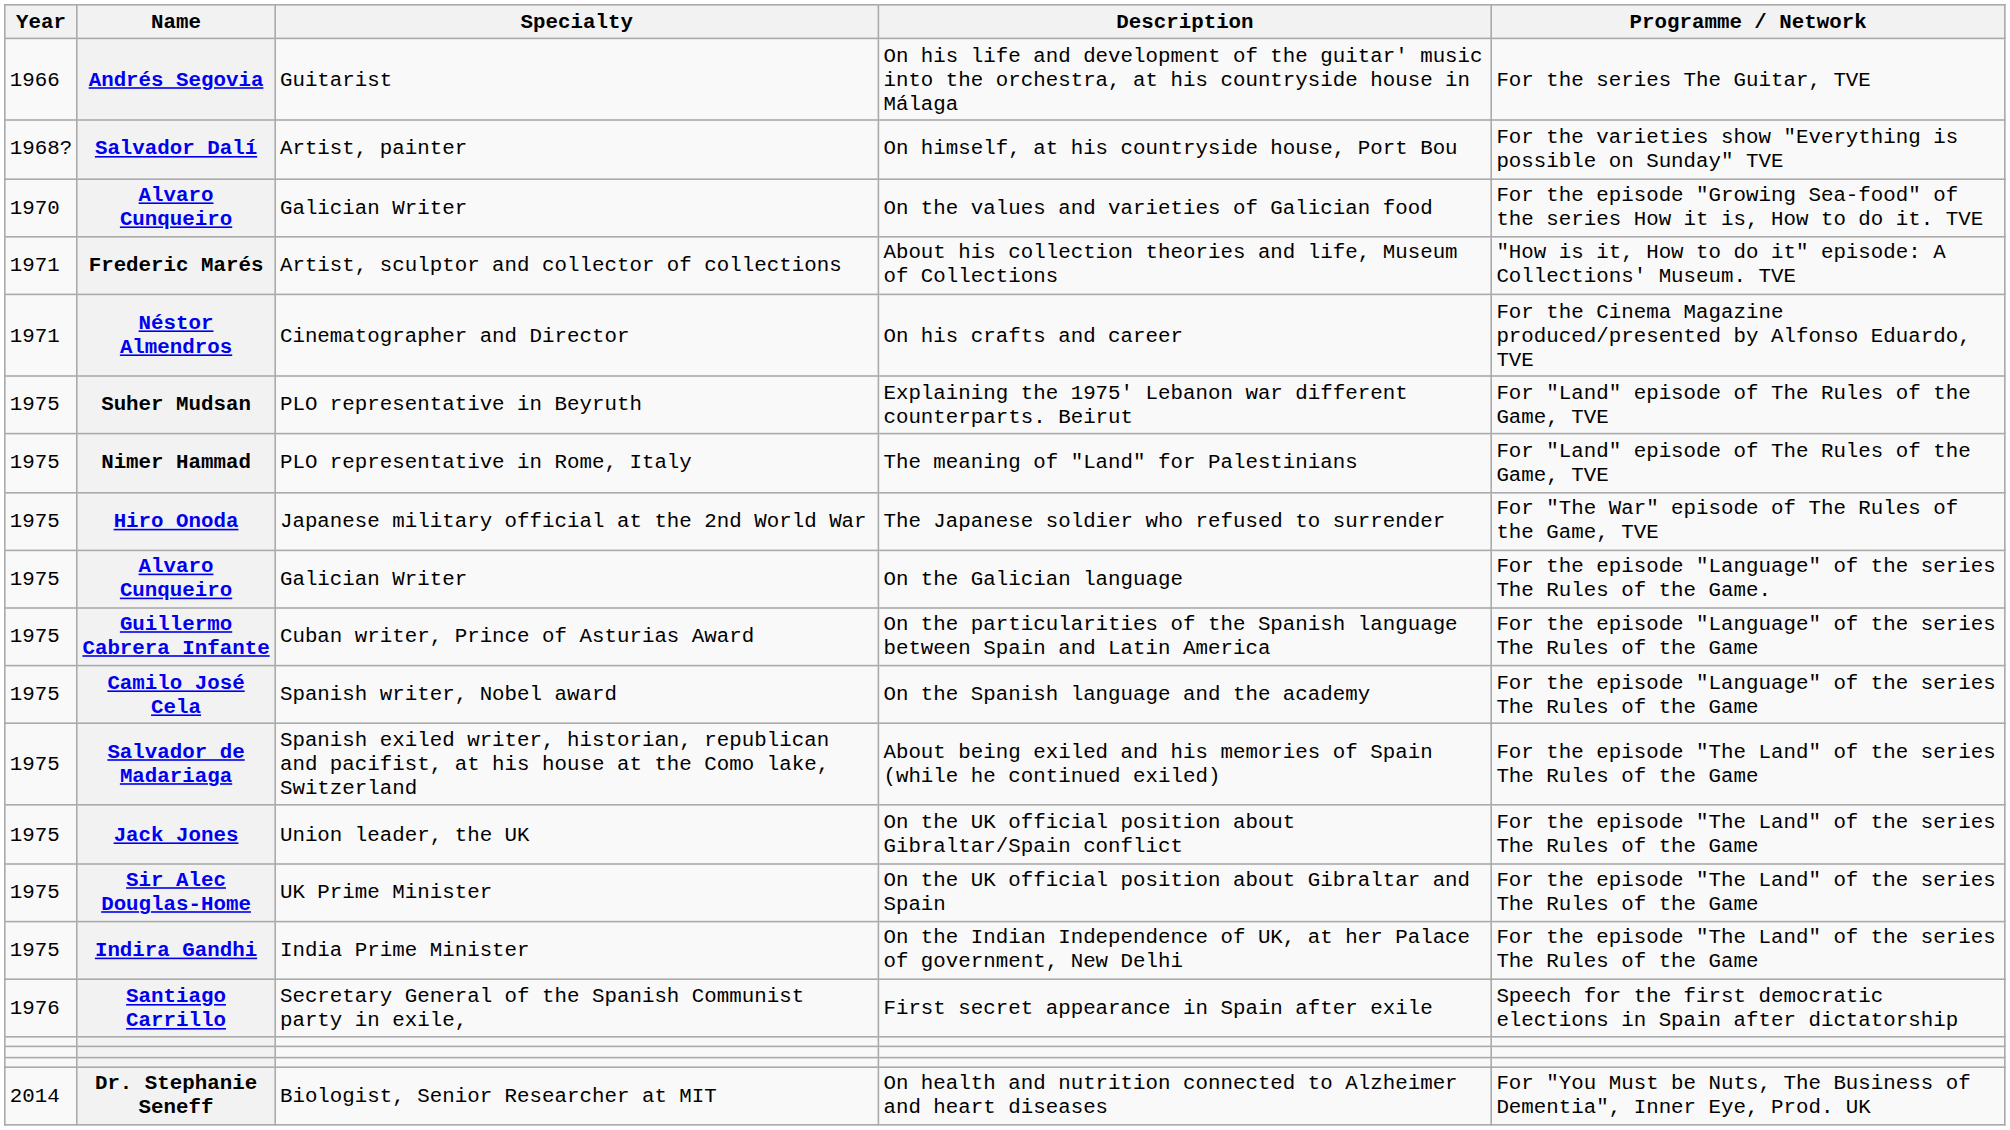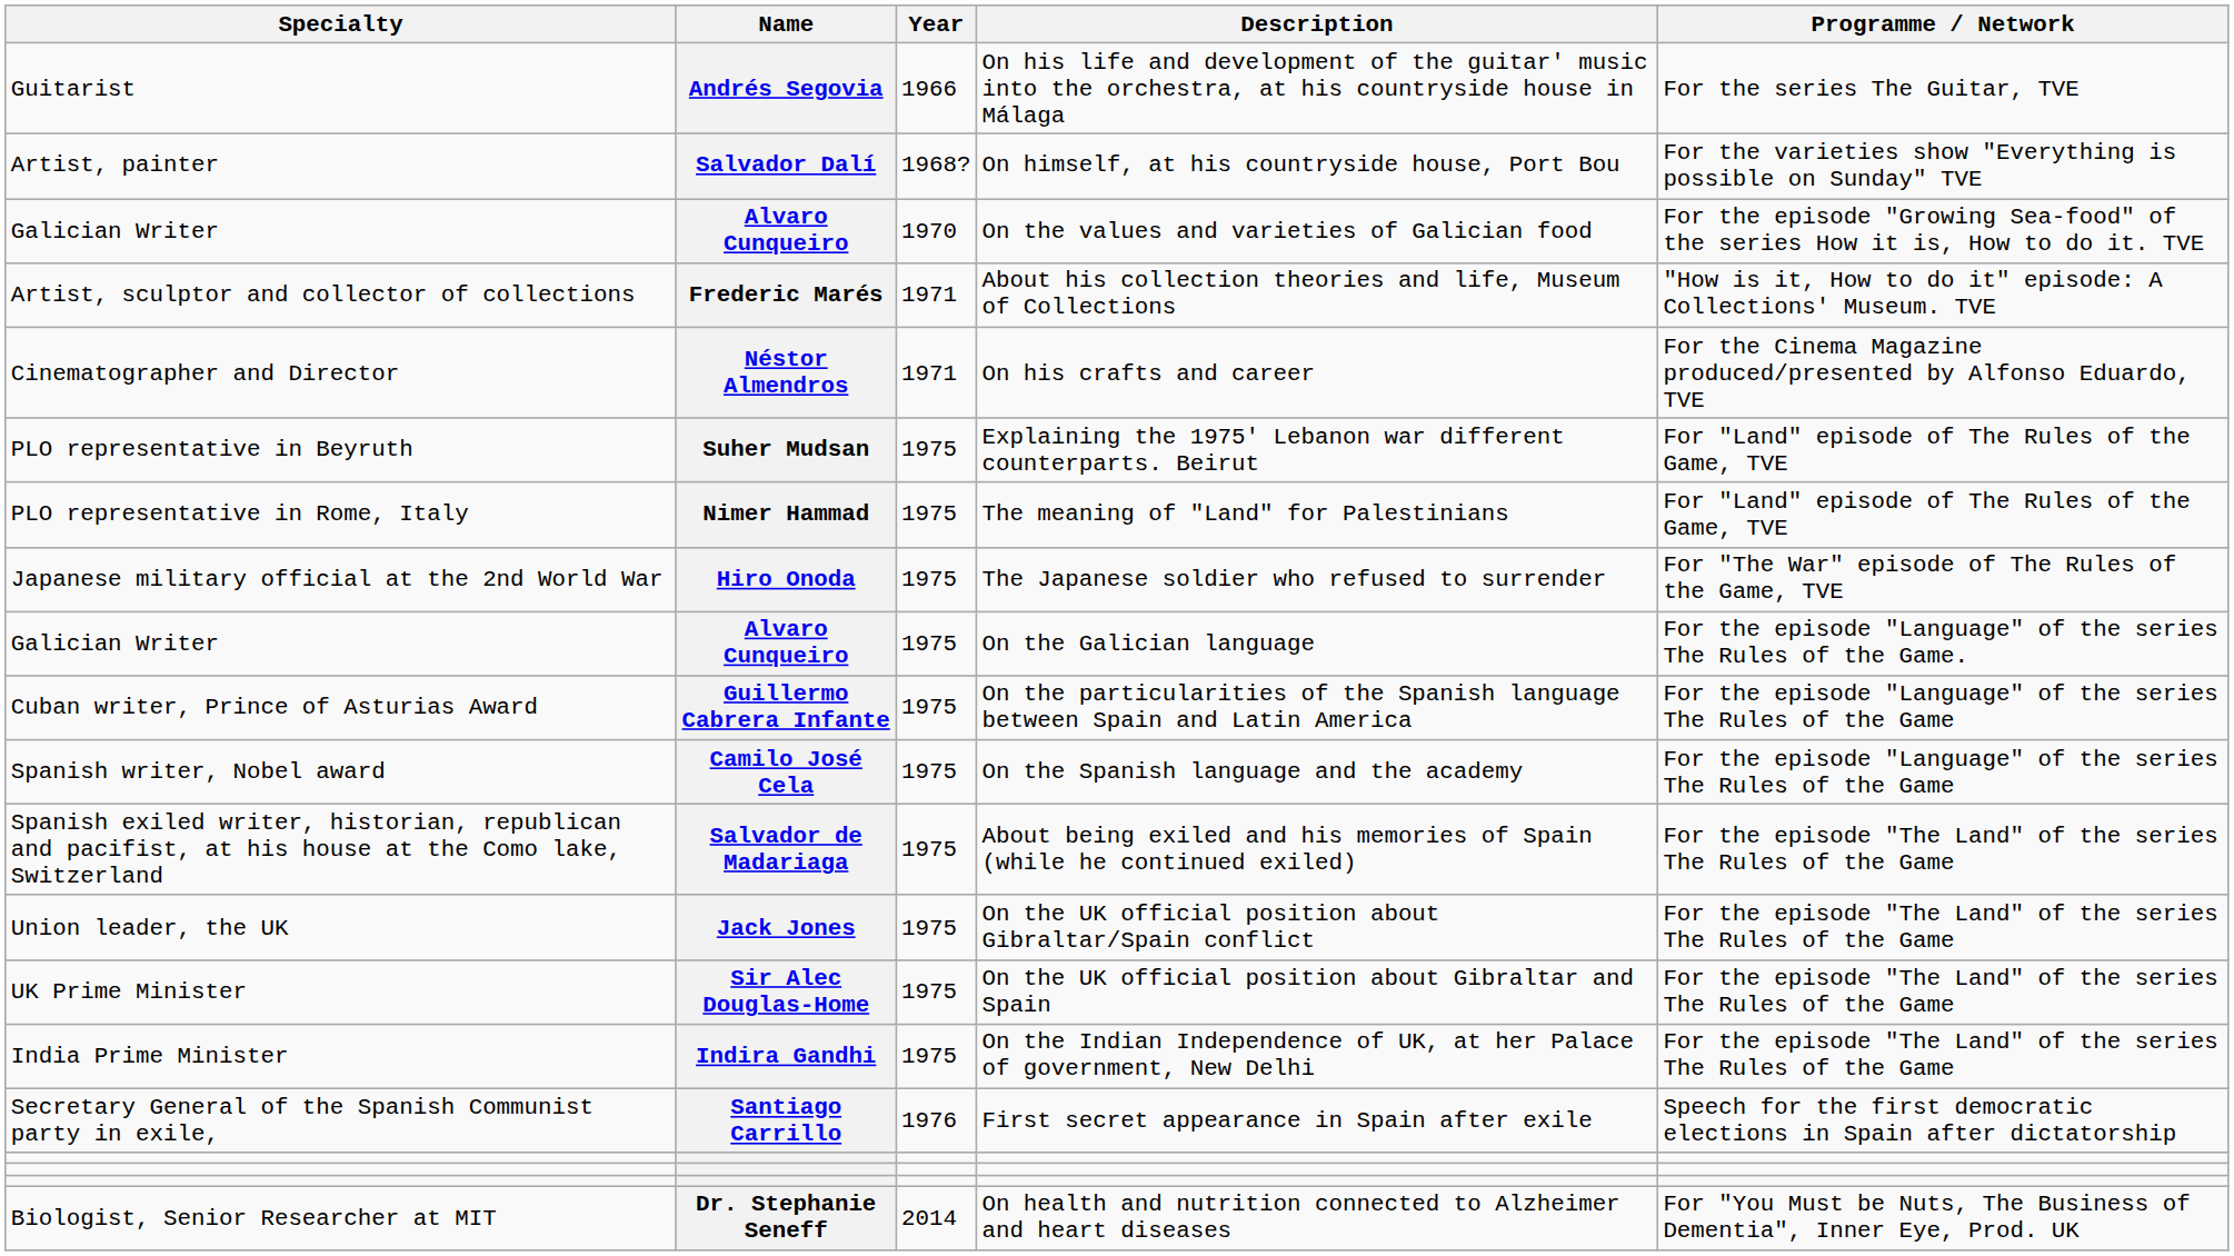columns swapped: Year <-> Specialty
